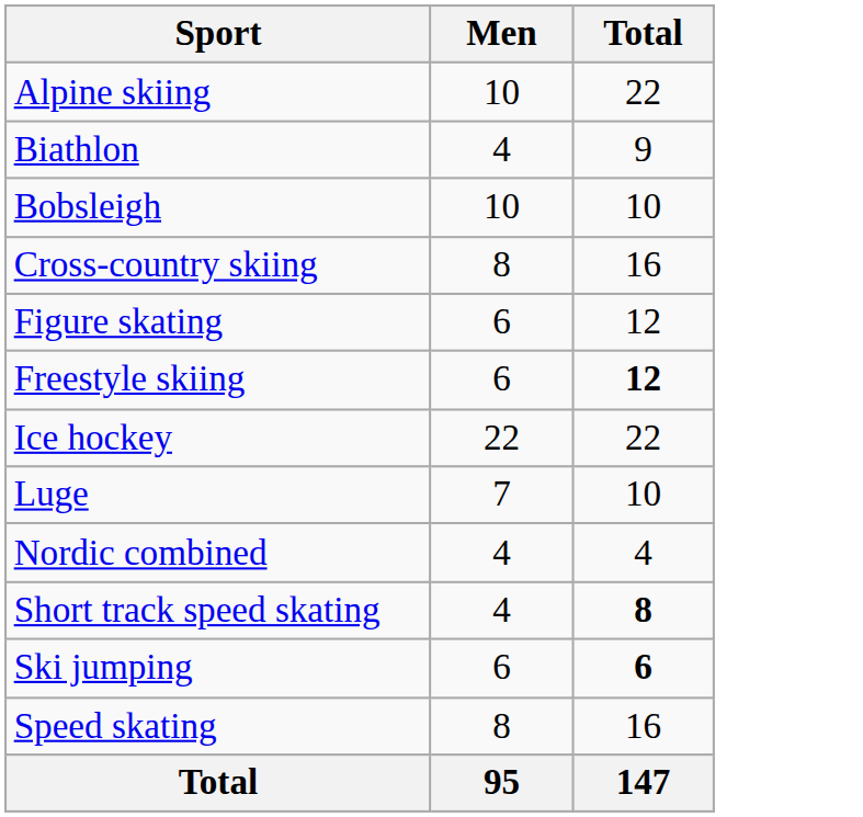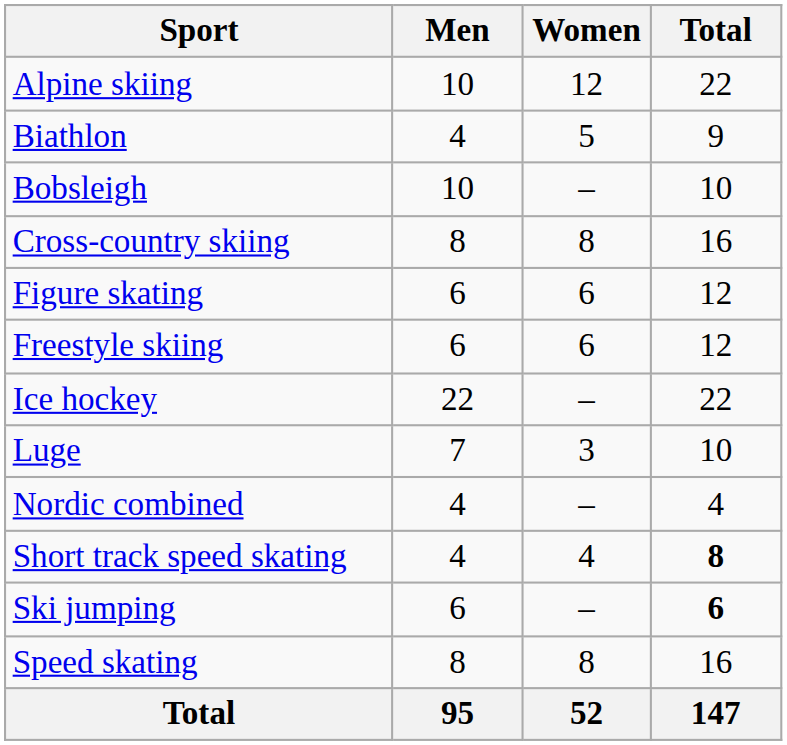+ column: Women | 12 | 5 | – | 8 | 6 | 6 | – | 3 | – | 4 | – | 8 | 52
Freestyle skiing | Total: bold -> normal
